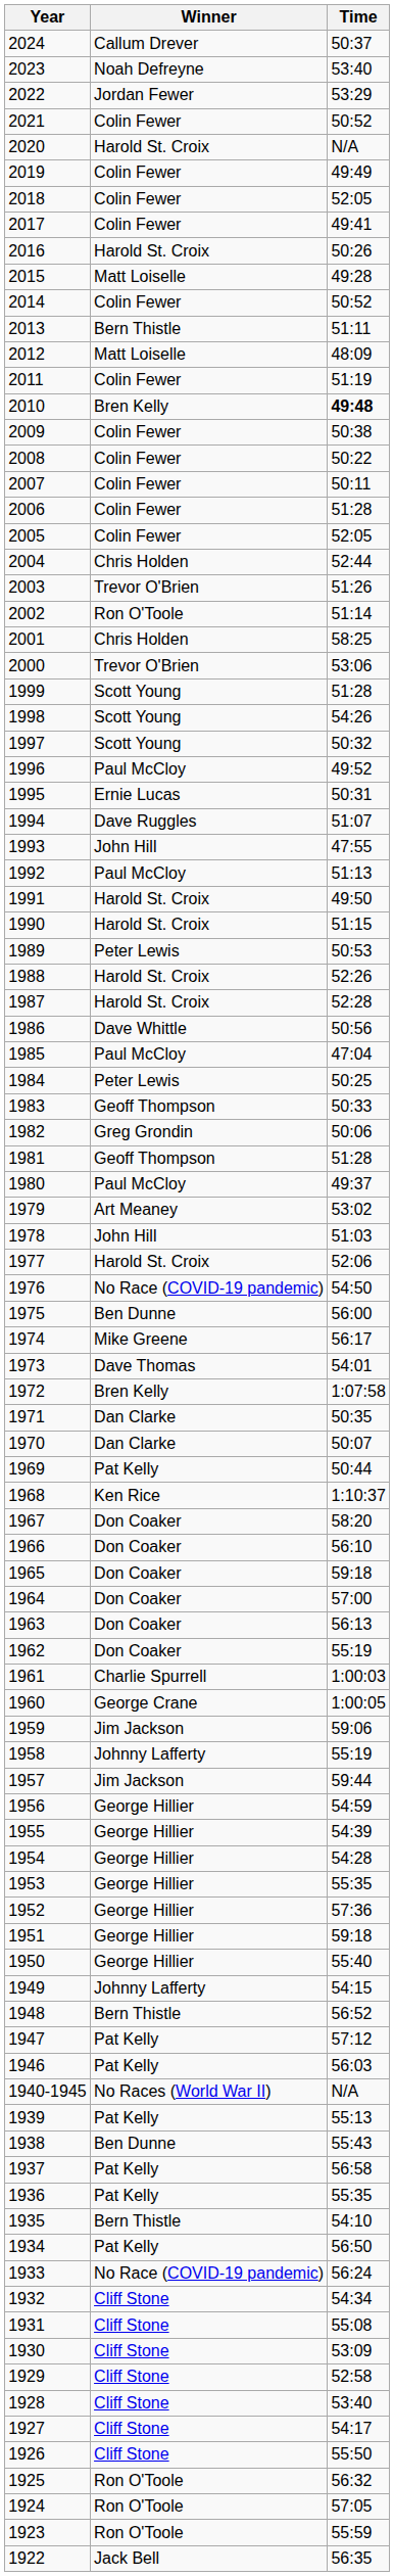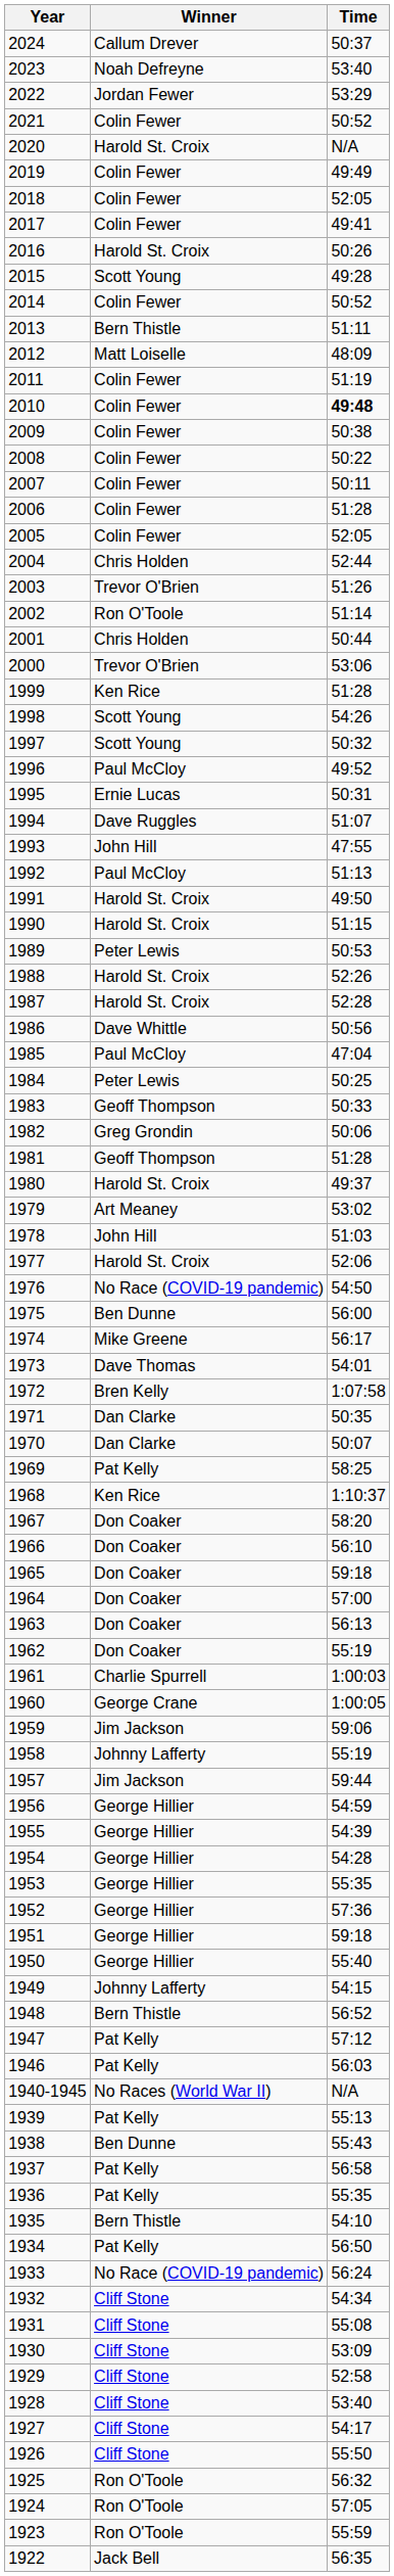2015 | Winner: Matt Loiselle -> Scott Young
2010 | Winner: Bren Kelly -> Colin Fewer
2001 | Time: 58:25 -> 50:44
1999 | Winner: Scott Young -> Ken Rice
1980 | Winner: Paul McCloy -> Harold St. Croix
1969 | Time: 50:44 -> 58:25
